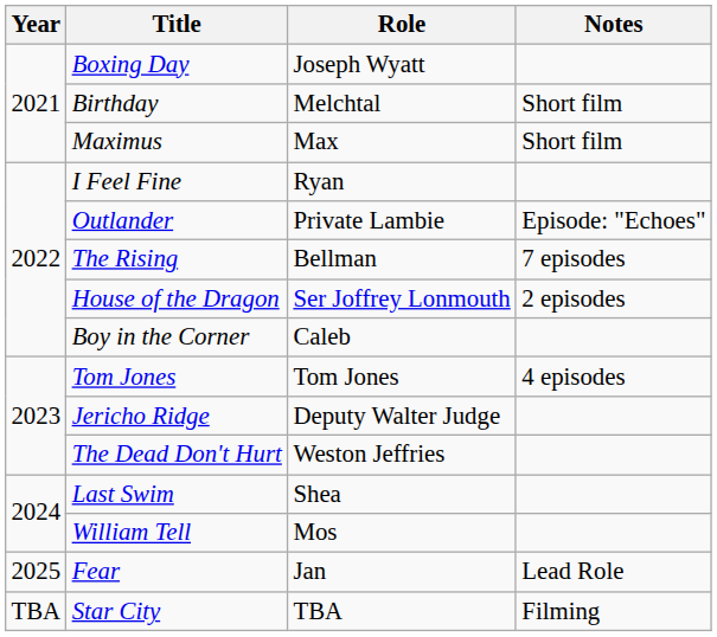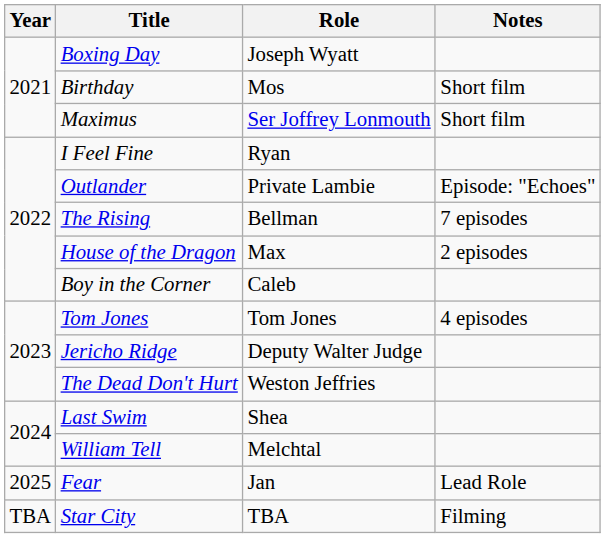Birthday | Role: Melchtal -> Mos
Maximus | Role: Max -> Ser Joffrey Lonmouth
House of the Dragon | Role: Ser Joffrey Lonmouth -> Max
William Tell | Role: Mos -> Melchtal
